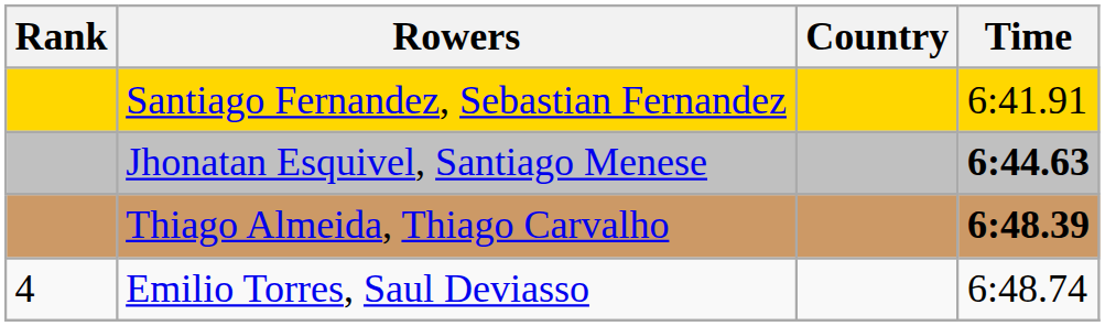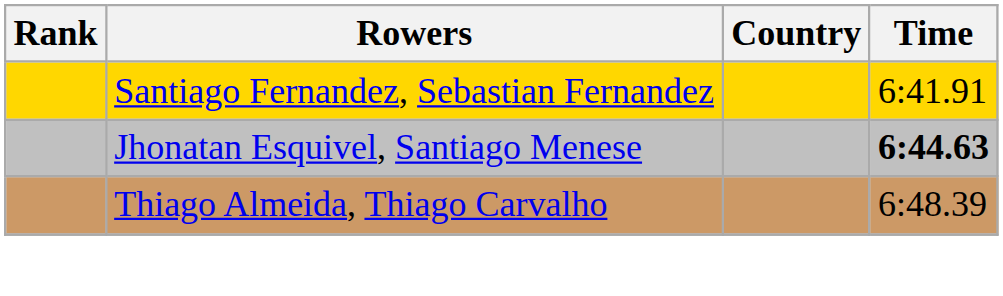Thiago Almeida, Thiago Carvalho | Time: bold -> normal
- row: 4 | Emilio Torres, Saul Deviasso | 6:48.74
